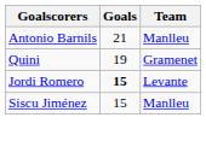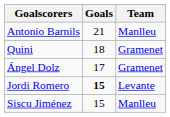Quini | Goals: 19 -> 18
+ row: Ángel Dolz | 17 | Gramenet
